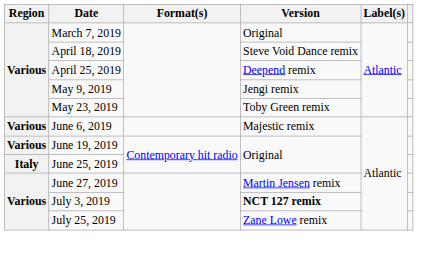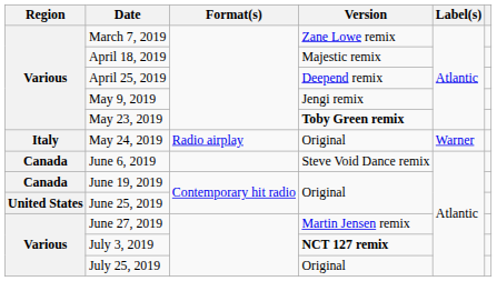March 7, 2019 | Version: Original -> Zane Lowe remix
April 18, 2019 | Version: Steve Void Dance remix -> Majestic remix
May 23, 2019 | Version: normal -> bold
+ row: Italy | May 24, 2019 | Radio airplay | Original | Warner
June 6, 2019 | Region: Various -> Canada
June 6, 2019 | Version: Majestic remix -> Steve Void Dance remix
June 19, 2019 | Region: Various -> Canada
June 25, 2019 | Region: Italy -> United States
July 25, 2019 | Version: Zane Lowe remix -> Original
